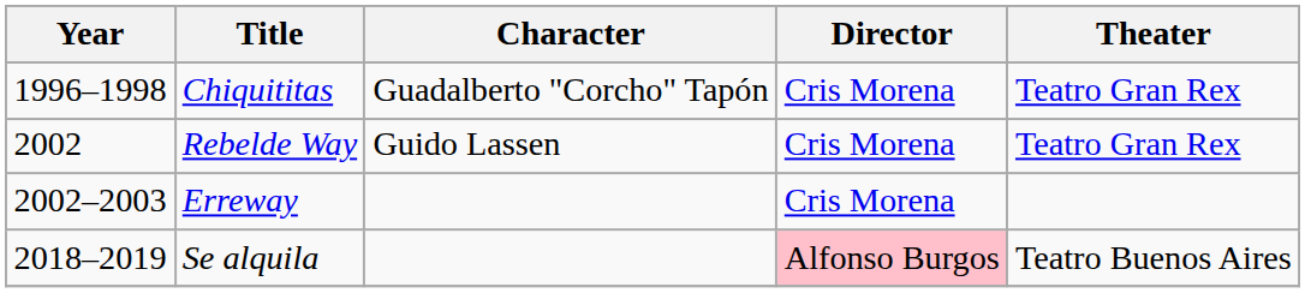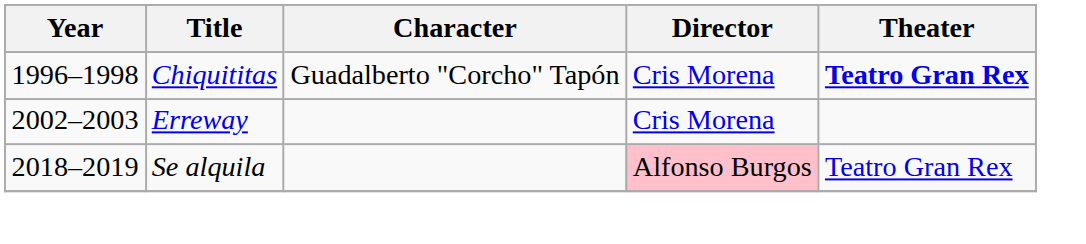Chiquititas | Theater: normal -> bold
- row: 2002 | Rebelde Way | Guido Lassen | Cris Morena | Teatro Gran Rex
Se alquila | Theater: Teatro Buenos Aires -> Teatro Gran Rex
